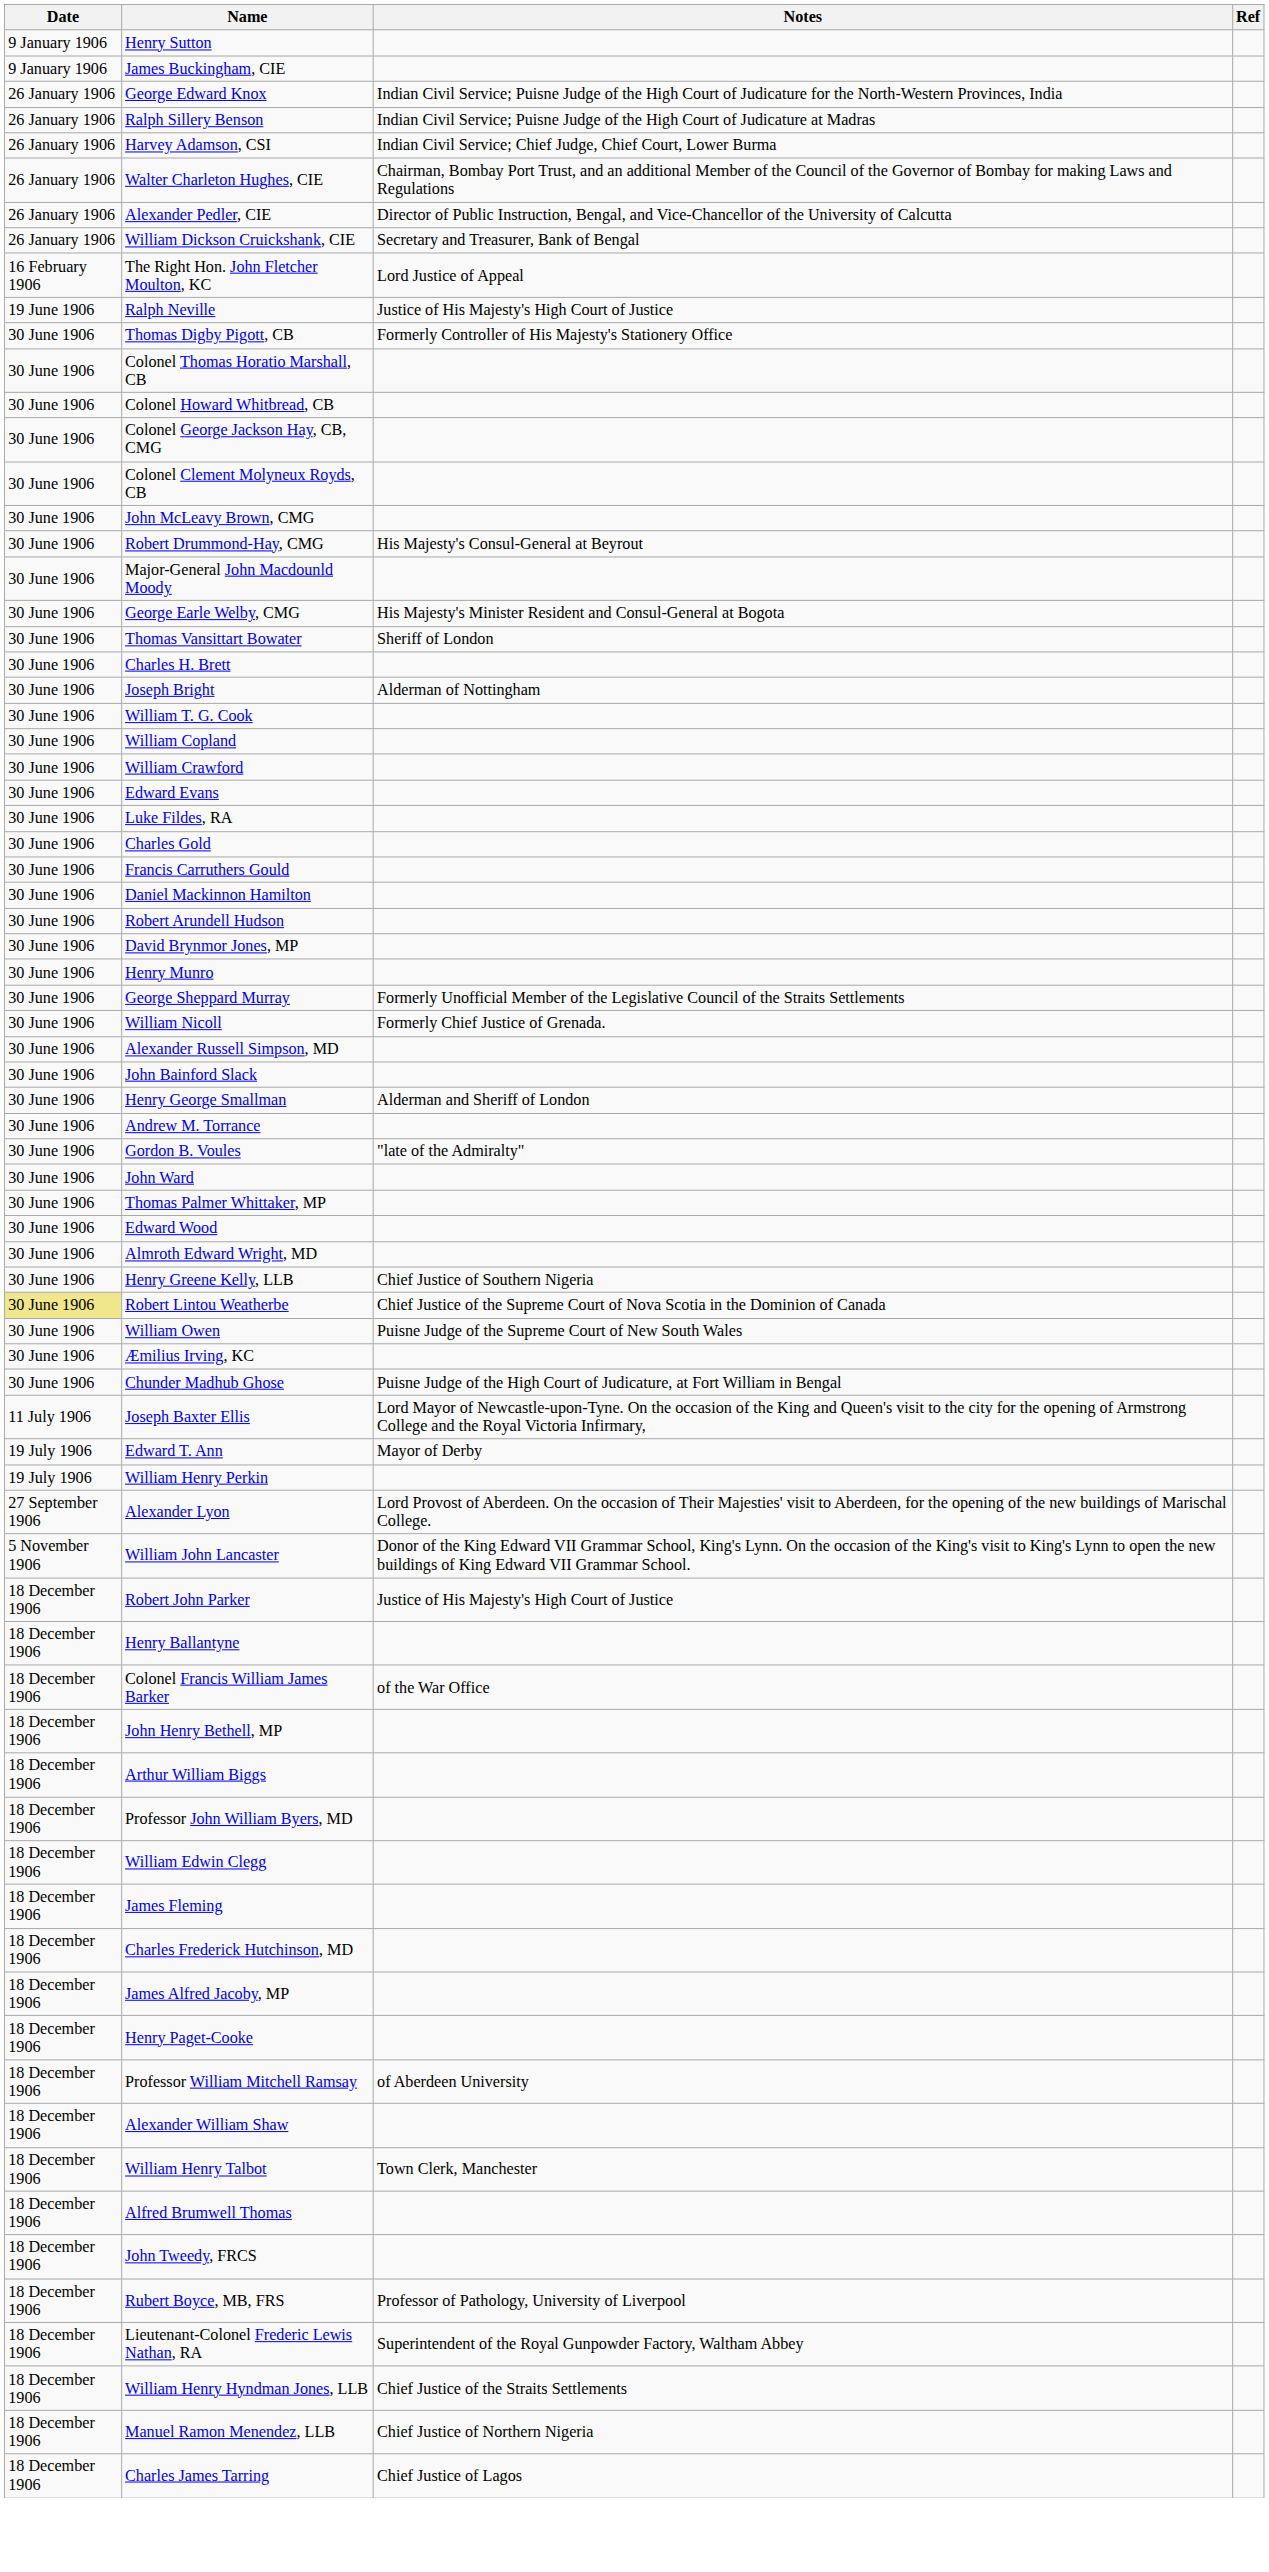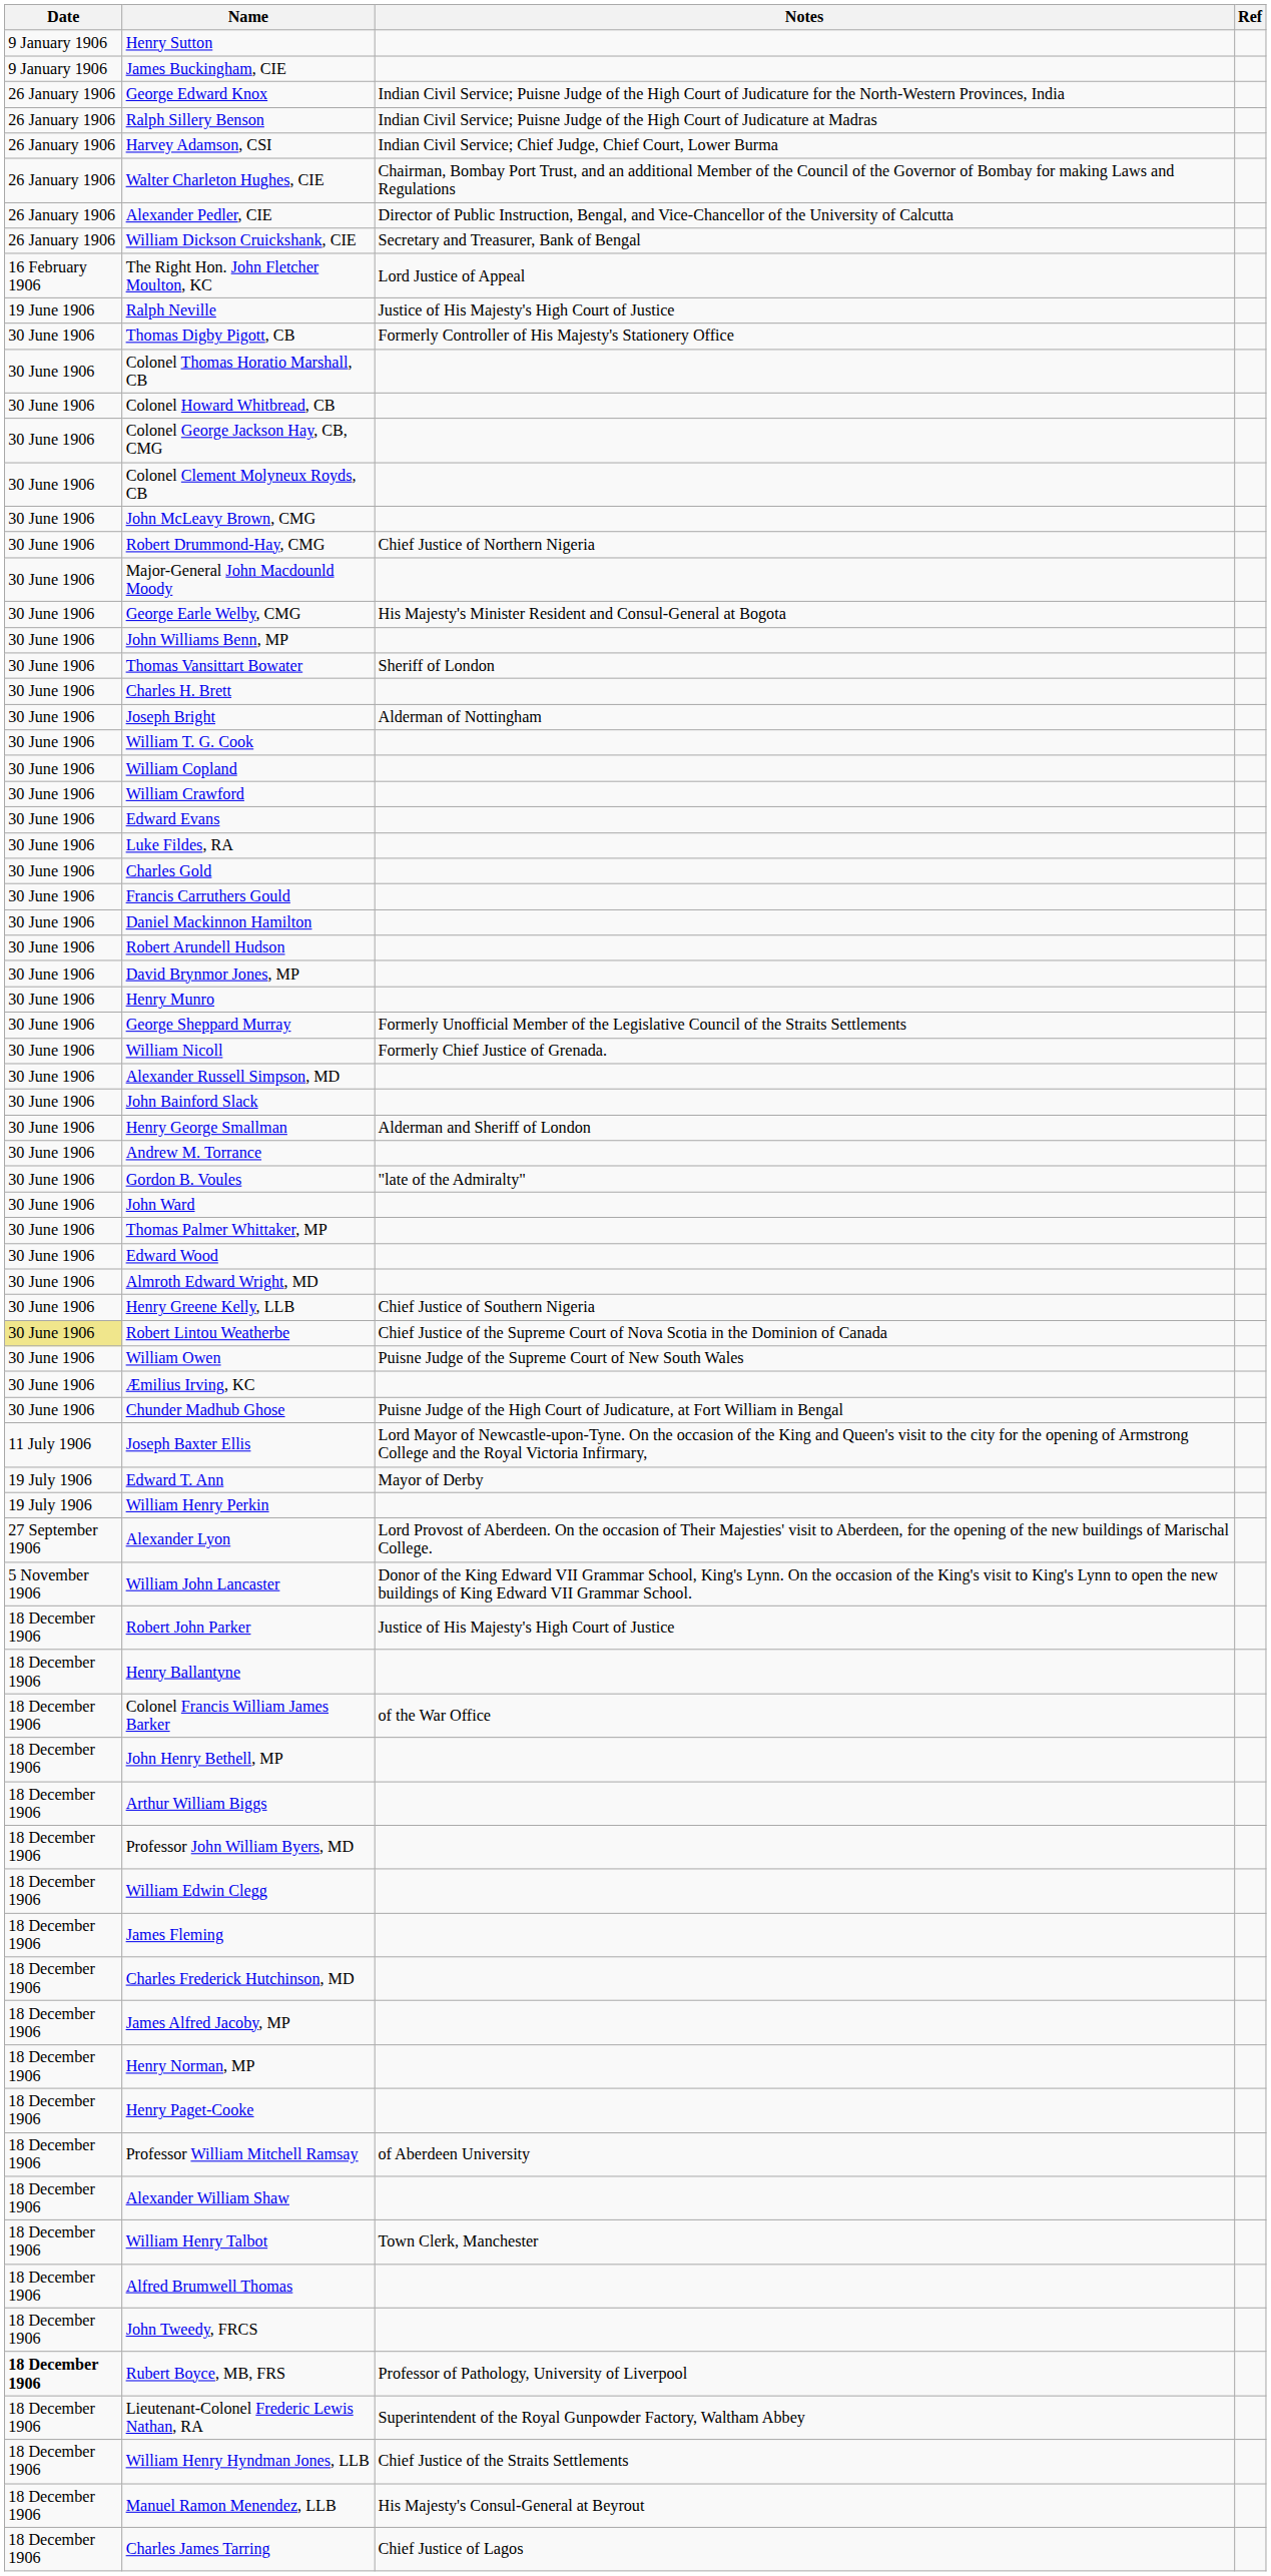Robert Drummond-Hay, CMG | Notes: His Majesty's Consul-General at Beyrout -> Chief Justice of Northern Nigeria
+ row: 30 June 1906 | John Williams Benn, MP
+ row: 18 December 1906 | Henry Norman, MP
Rubert Boyce, MB, FRS | Date: normal -> bold
Manuel Ramon Menendez, LLB | Notes: Chief Justice of Northern Nigeria -> His Majesty's Consul-General at Beyrout
